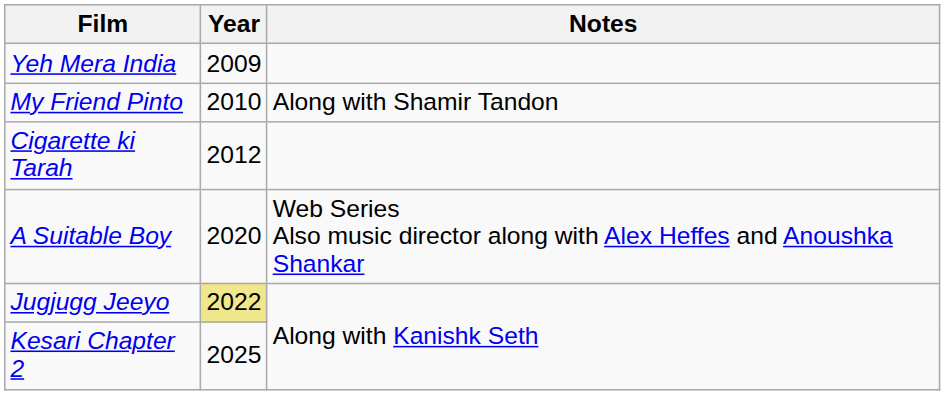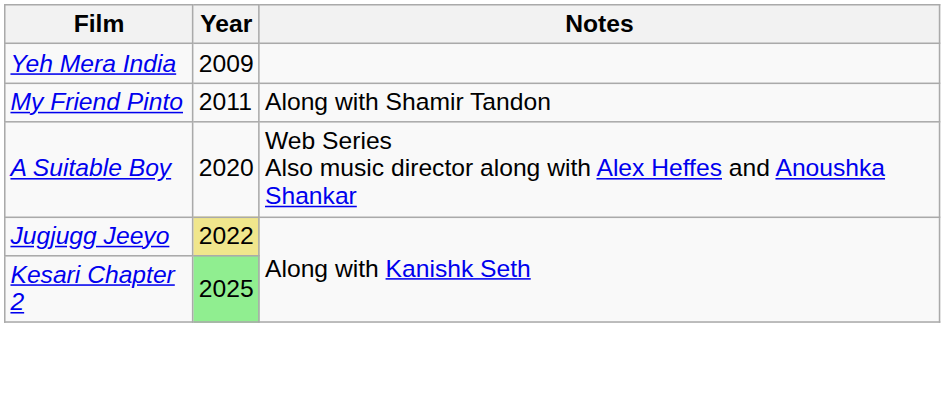My Friend Pinto | Year: 2010 -> 2011
- row: Cigarette ki Tarah | 2012
Kesari Chapter 2 | Year: no background -> lightgreen background
